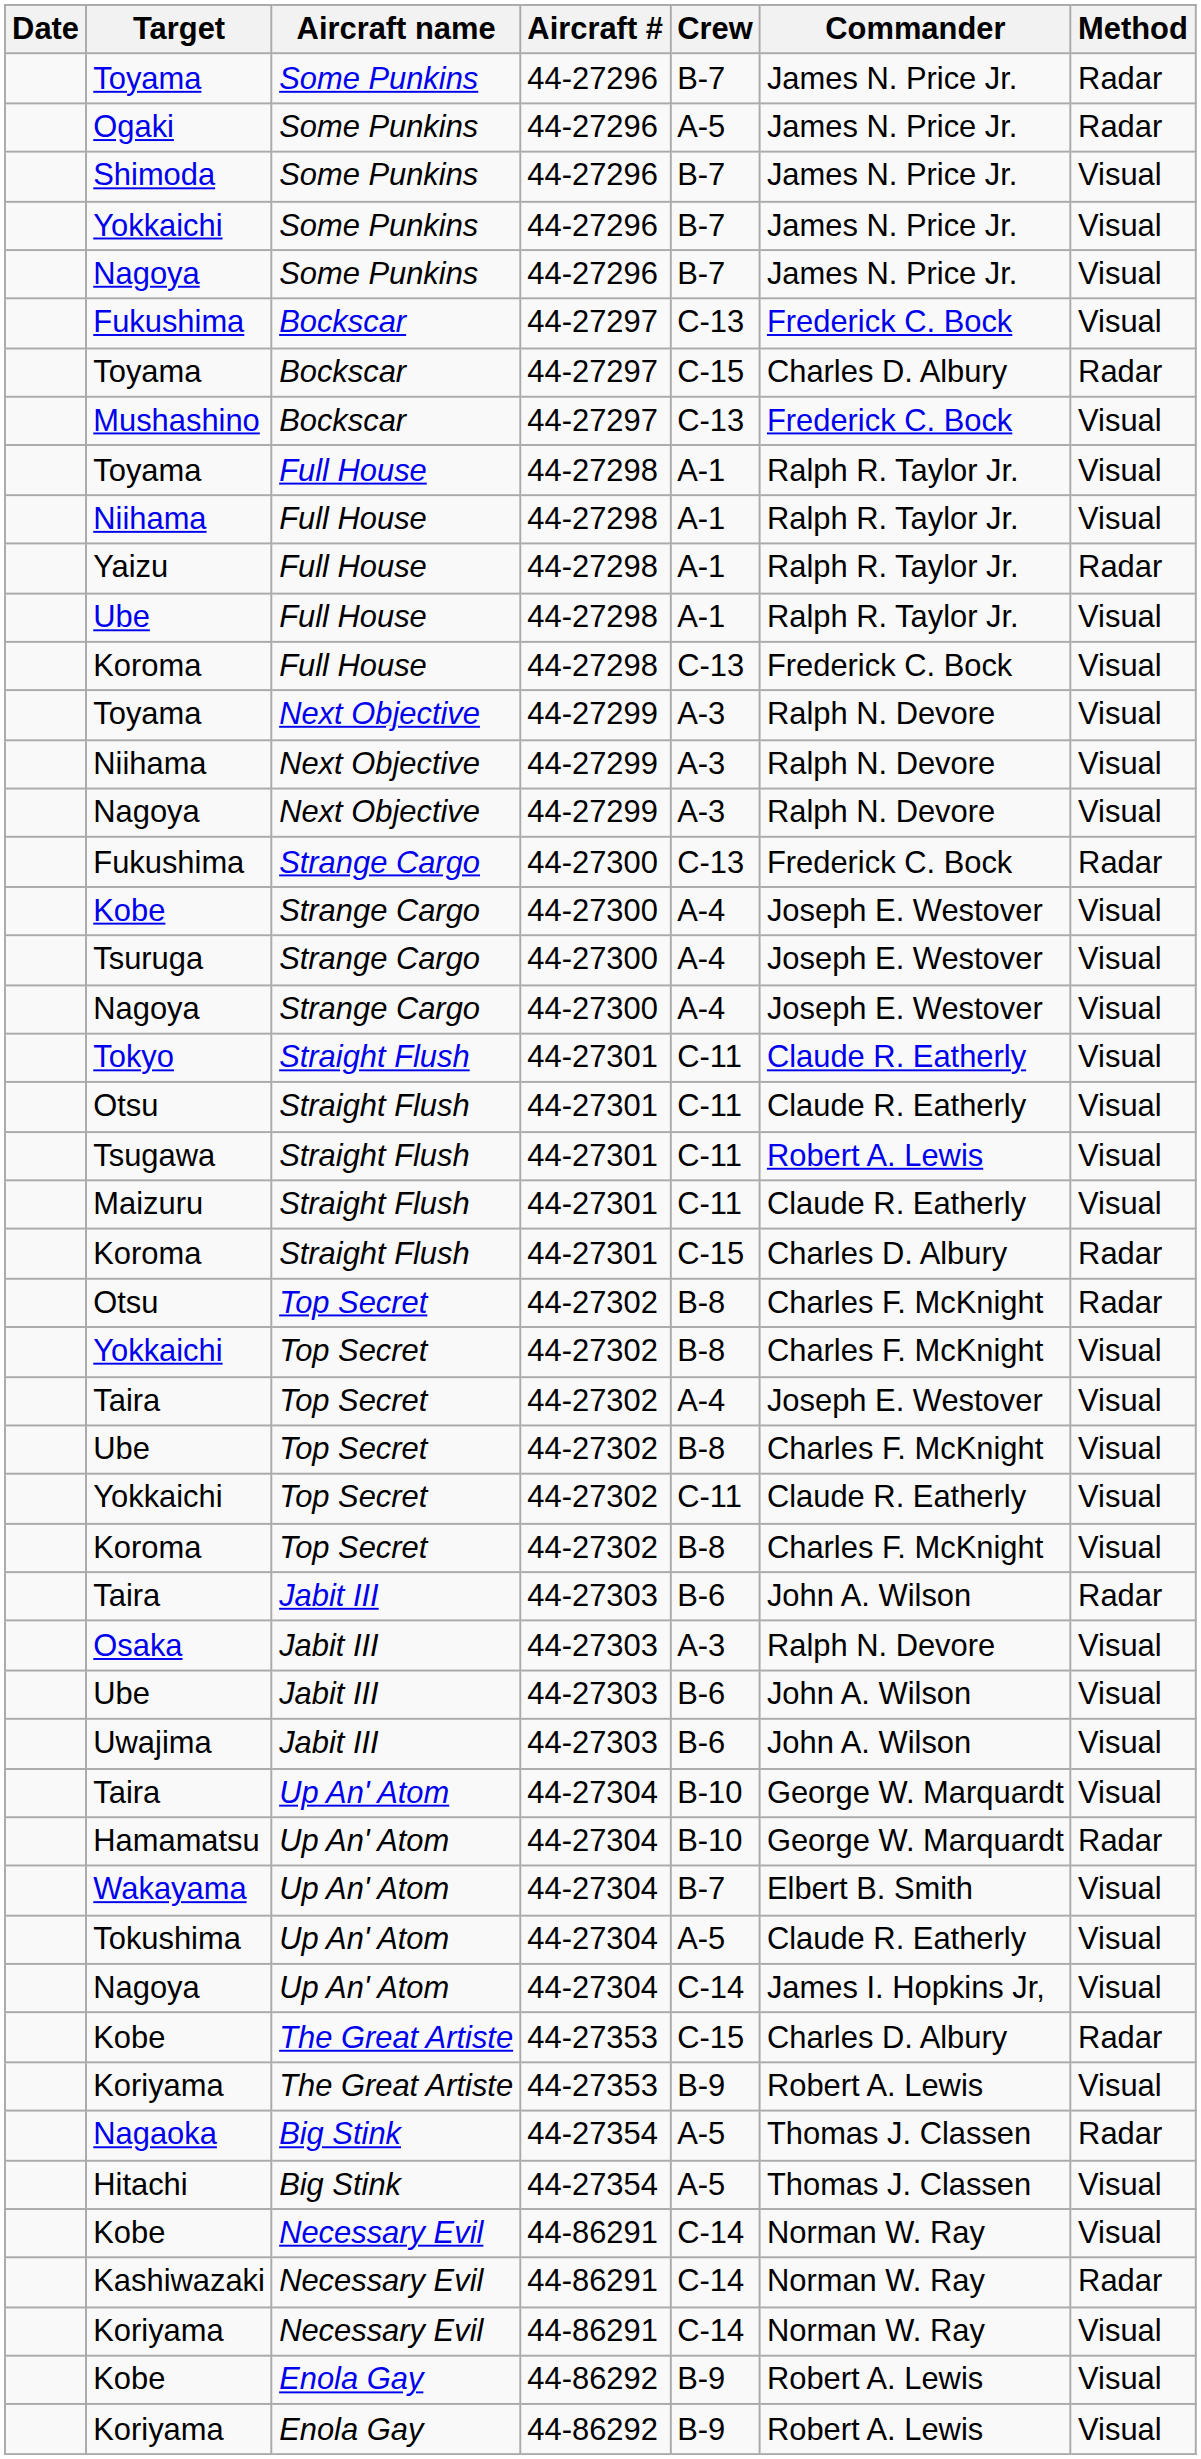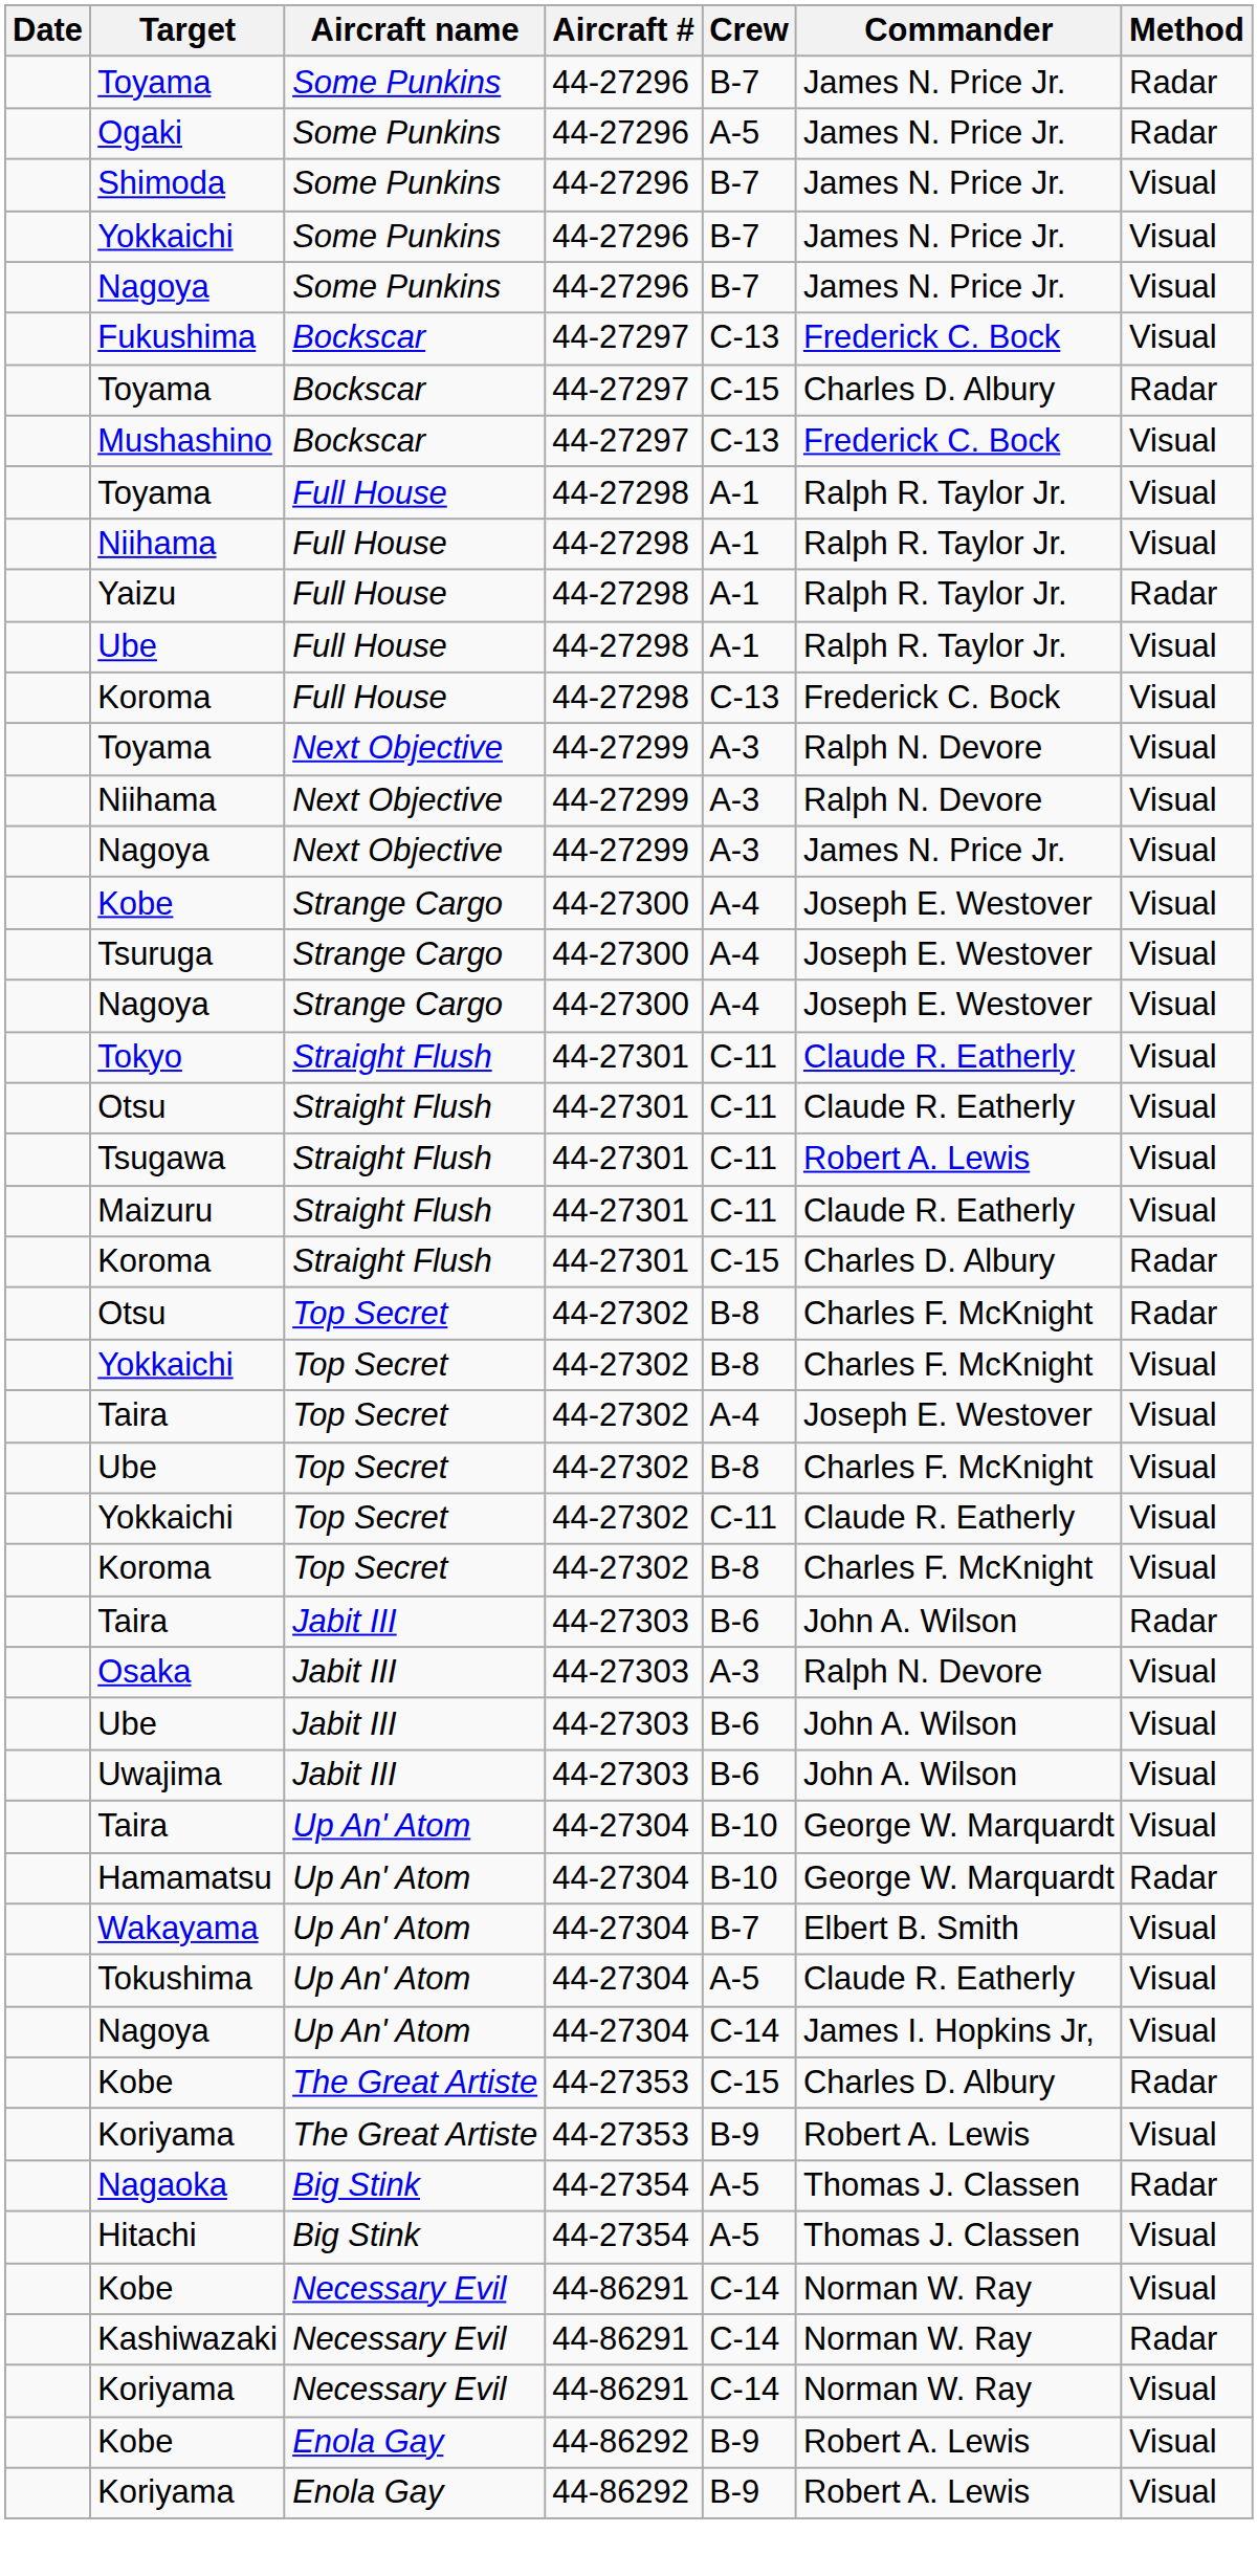Nagoya / Next Objective | Commander: Ralph N. Devore -> James N. Price Jr.
- row: Fukushima | Strange Cargo | 44-27300 | C-13 | Frederick C. Bock | Radar
